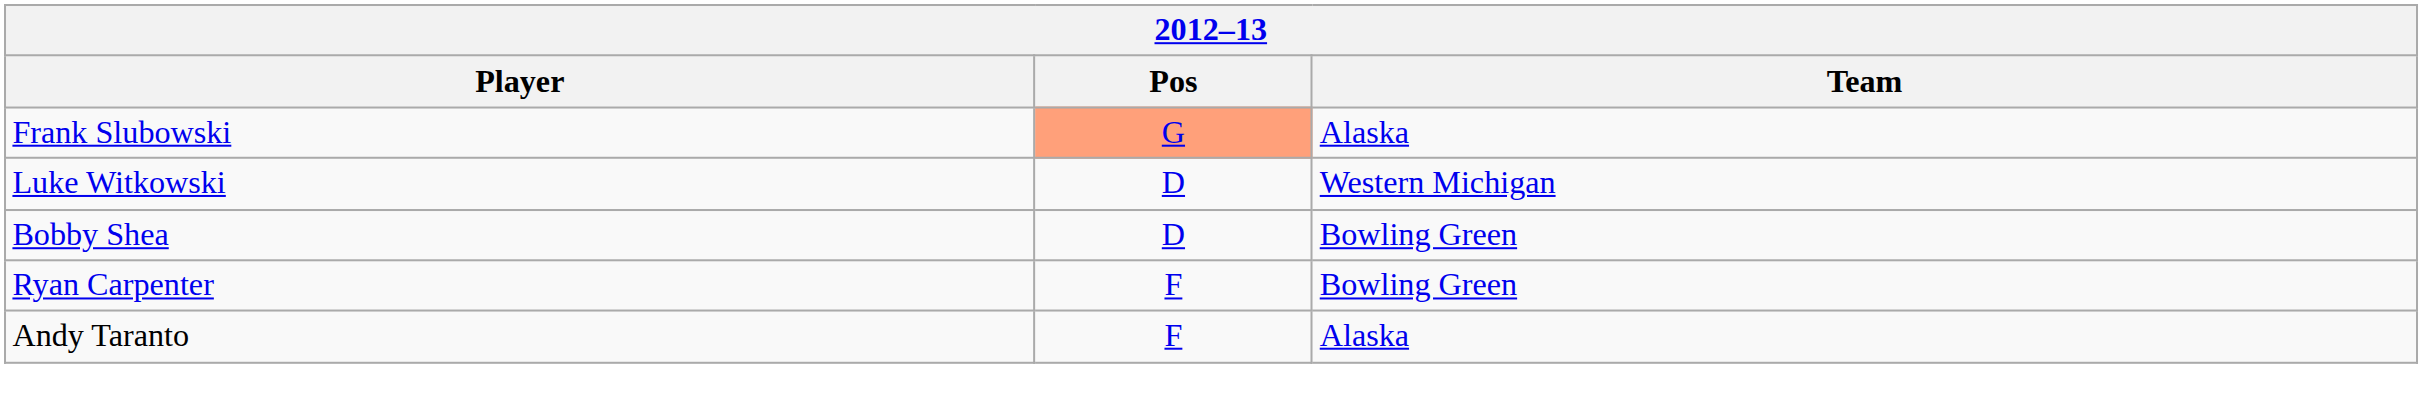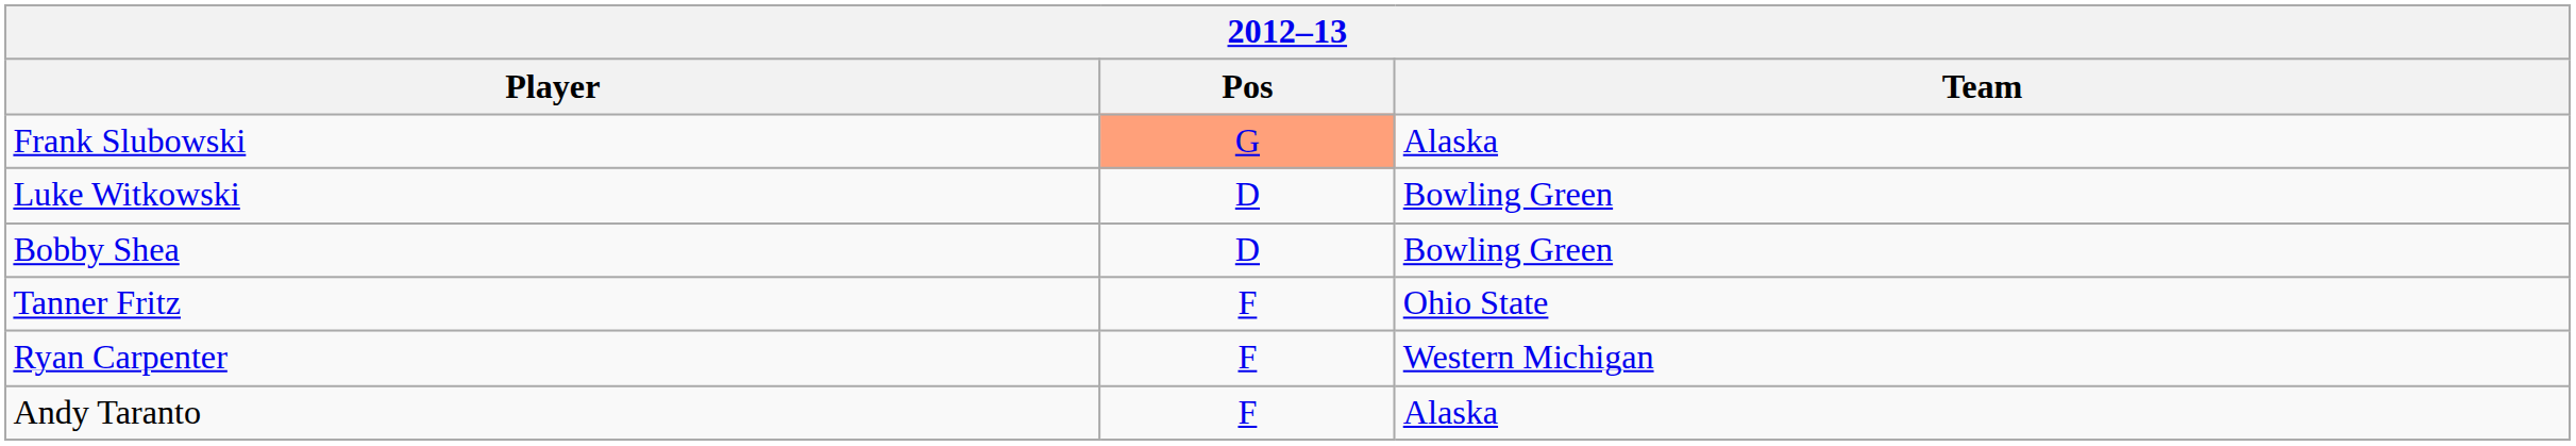Luke Witkowski | Team: Western Michigan -> Bowling Green
+ row: Tanner Fritz | F | Ohio State
Ryan Carpenter | Team: Bowling Green -> Western Michigan
